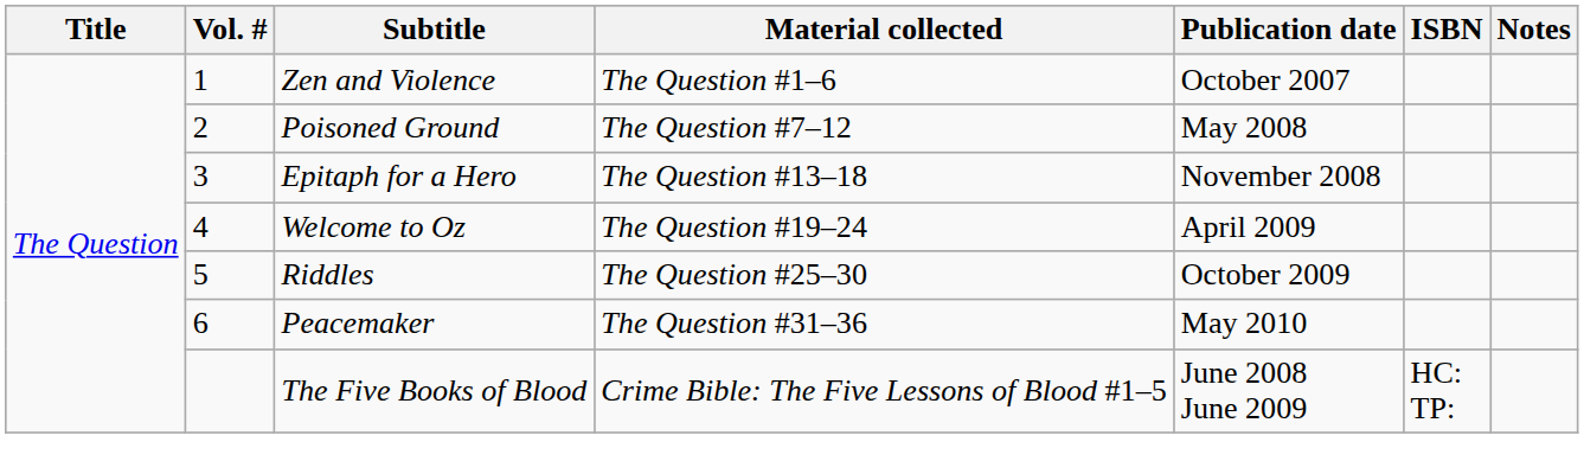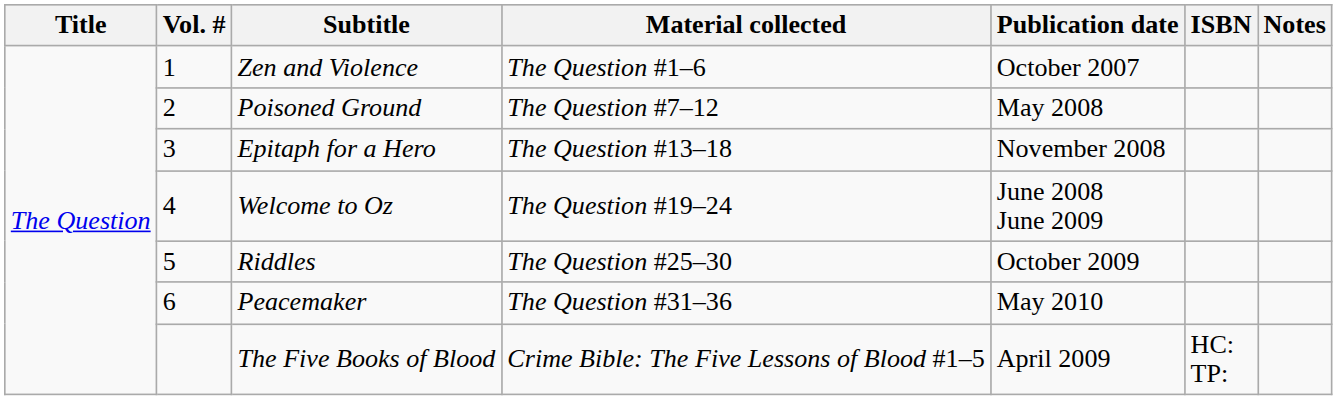Welcome to Oz | Publication date: April 2009 -> June 2008 June 2009
The Five Books of Blood | Publication date: June 2008 June 2009 -> April 2009
